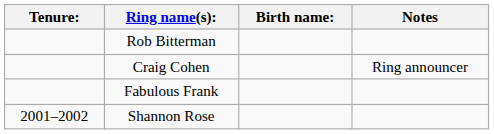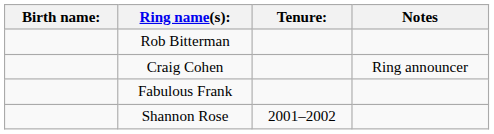columns swapped: Birth name: <-> Tenure:
